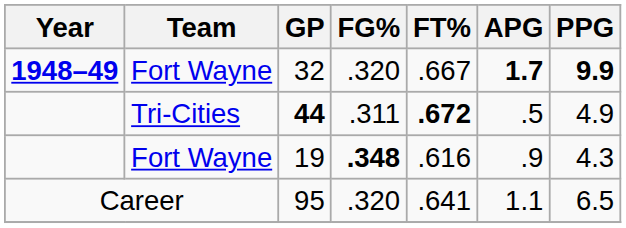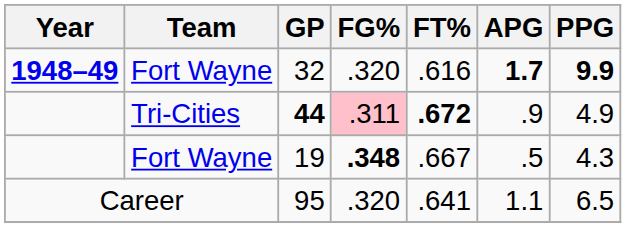32 | FT%: .667 -> .616
44 | FG%: no background -> pink background
44 | APG: .5 -> .9
19 | FT%: .616 -> .667
19 | APG: .9 -> .5
